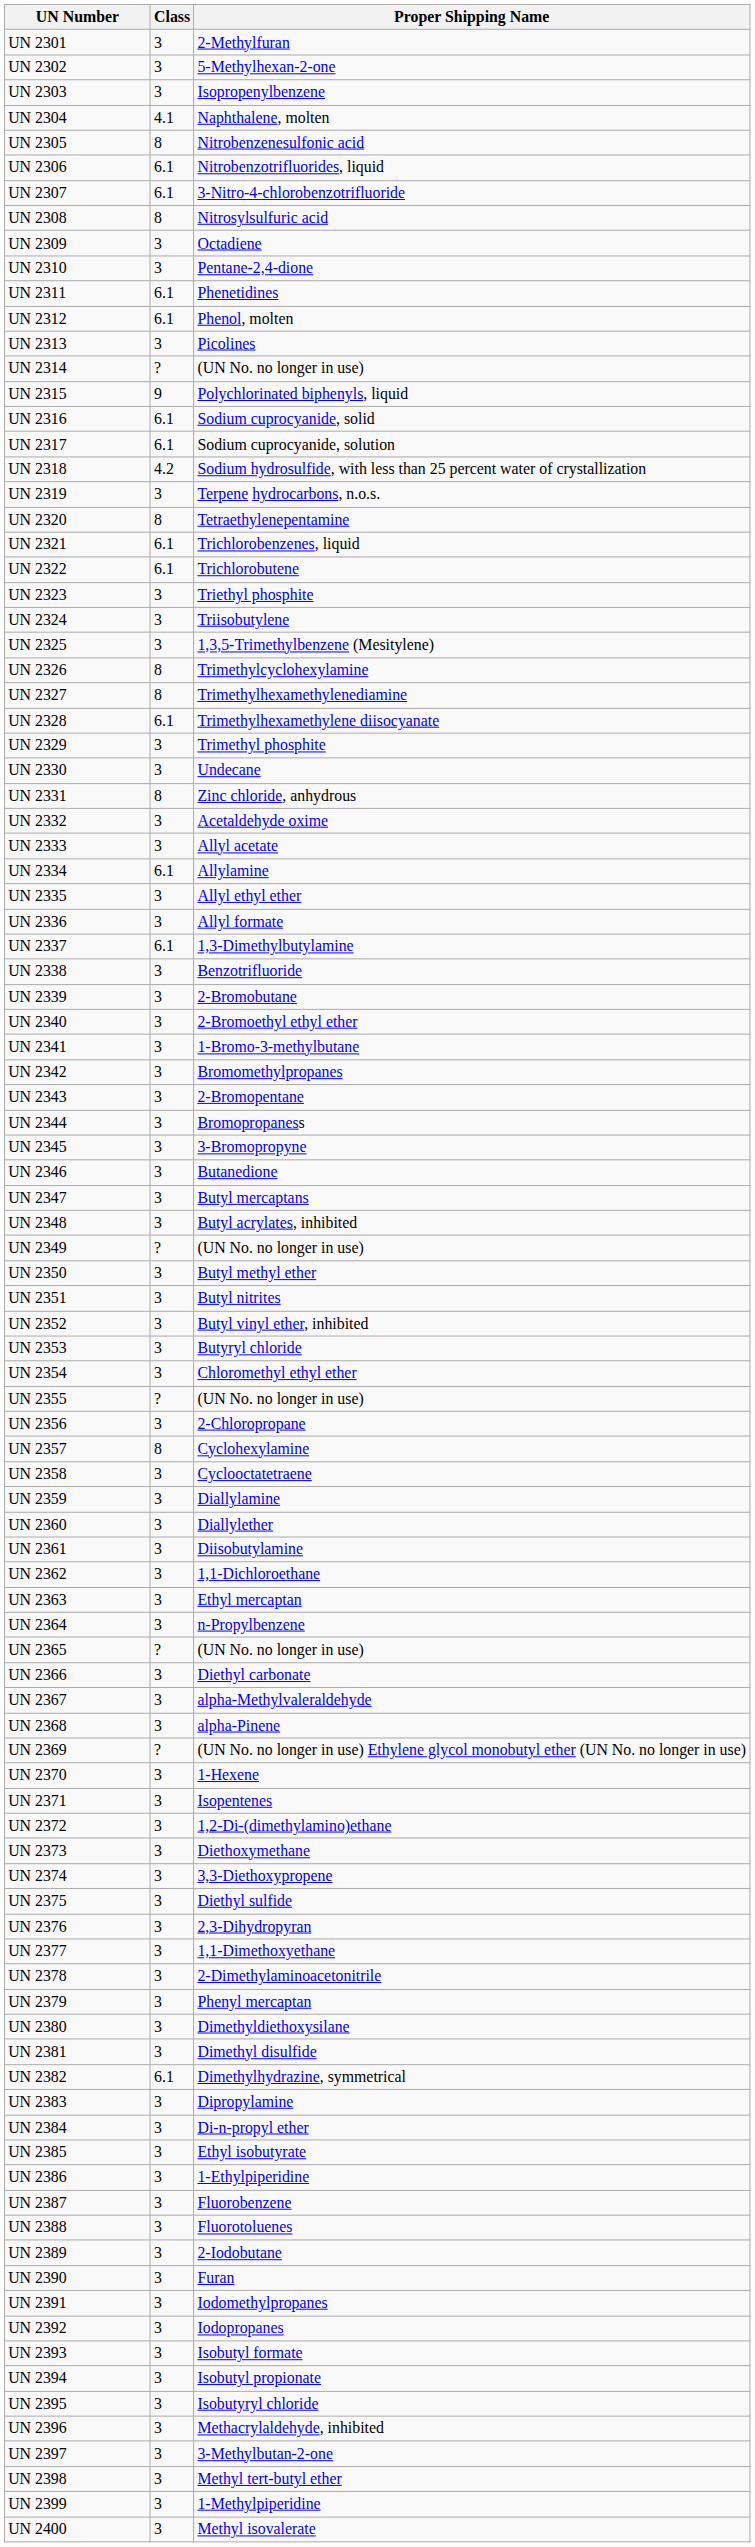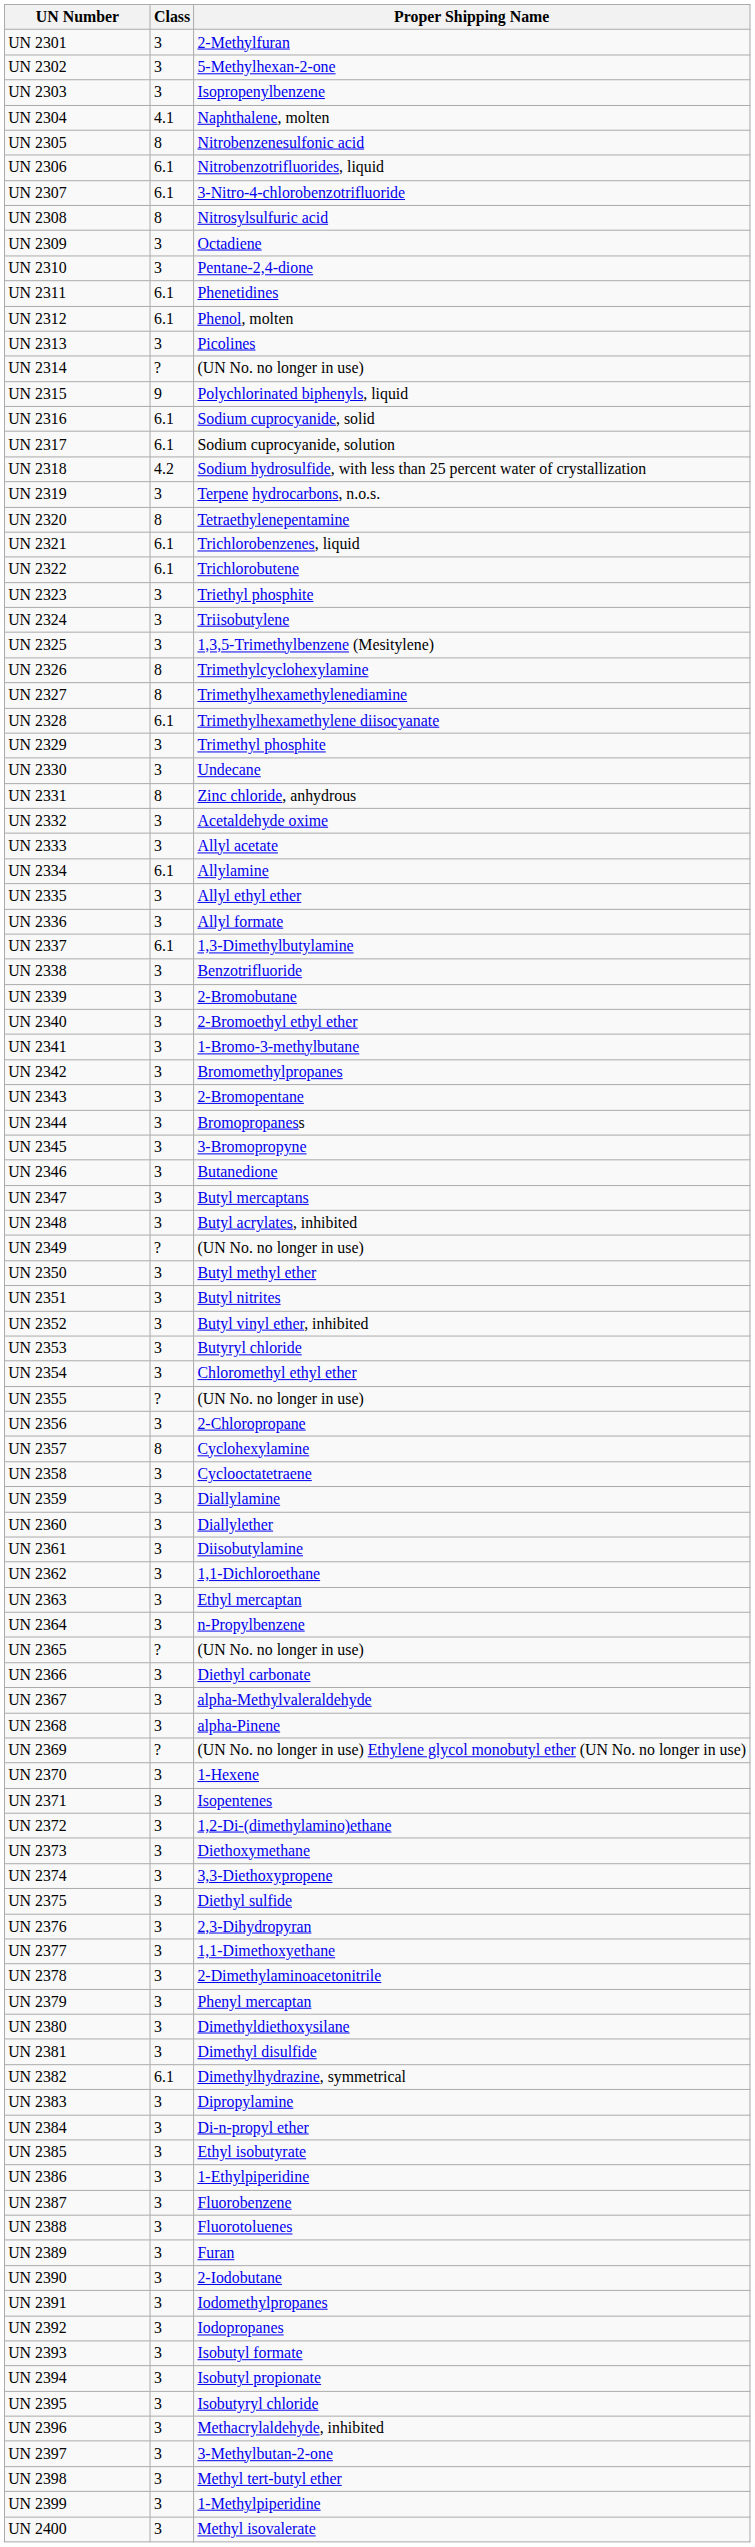UN 2389 | Proper Shipping Name: 2-Iodobutane -> Furan
UN 2390 | Proper Shipping Name: Furan -> 2-Iodobutane
